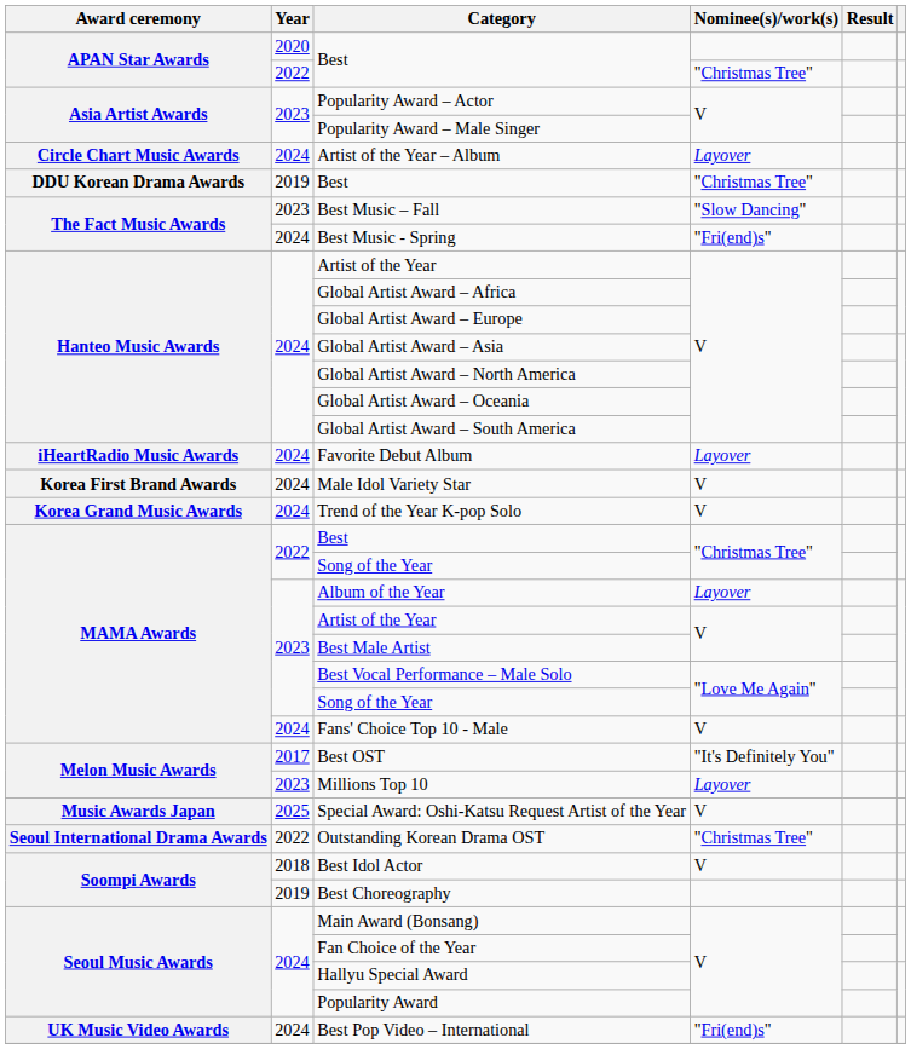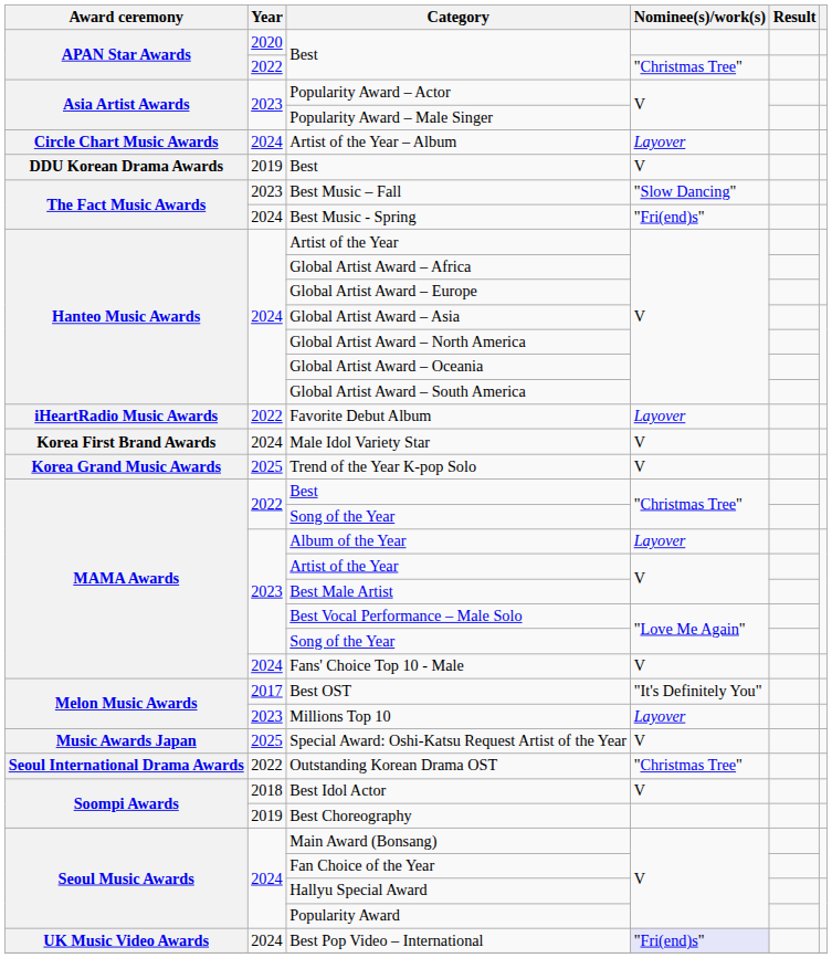DDU Korean Drama Awards / Best | Nominee(s)/work(s): "Christmas Tree" -> V
Favorite Debut Album | Year: 2024 -> 2022
Trend of the Year K-pop Solo | Year: 2024 -> 2025
Best Pop Video – International | Nominee(s)/work(s): no background -> lavender background
